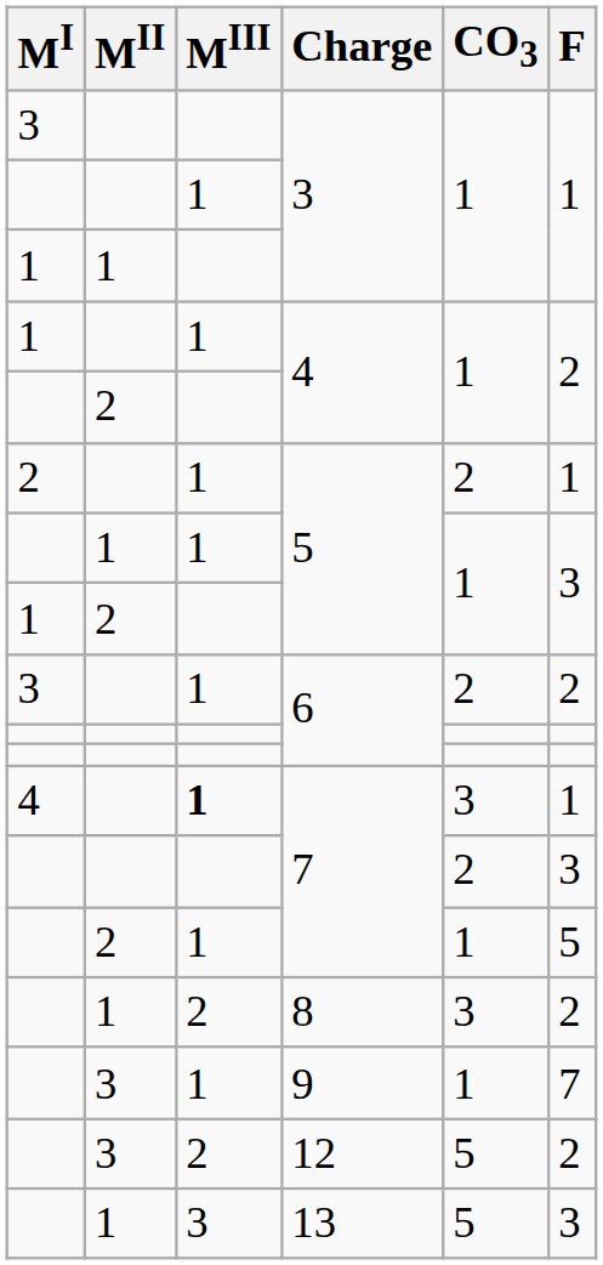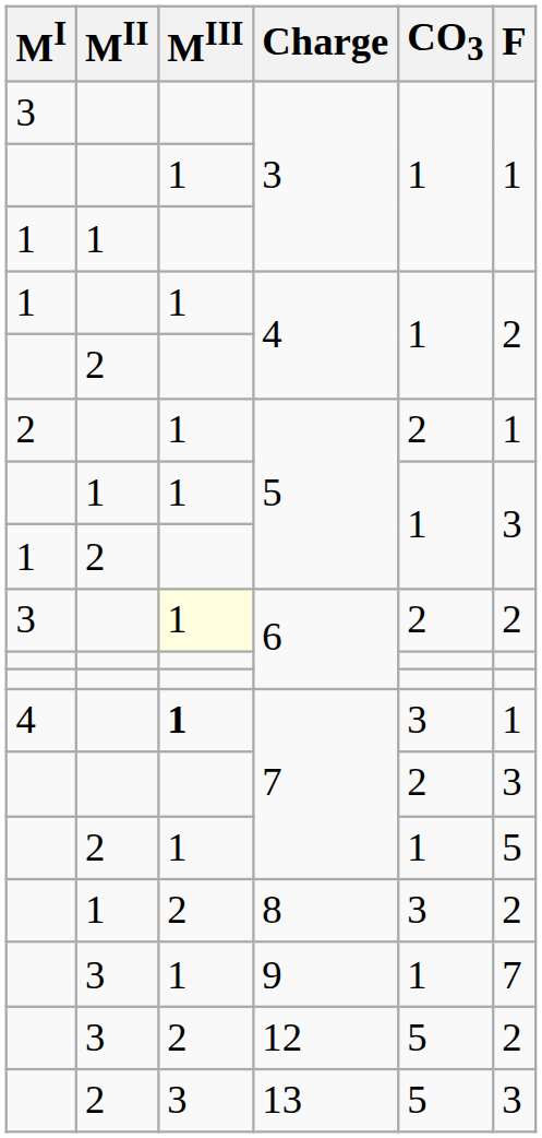3 / 6 | MIII: no background -> lightyellow background
13 | MII: 1 -> 2
